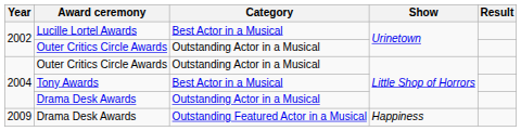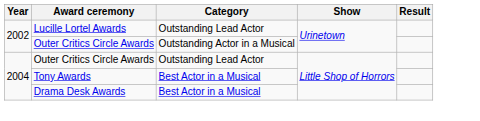Lucille Lortel Awards | Category: Best Actor in a Musical -> Outstanding Lead Actor
2004 / Outer Critics Circle Awards | Category: Outstanding Actor in a Musical -> Outstanding Lead Actor
2004 / Drama Desk Awards | Category: Outstanding Actor in a Musical -> Best Actor in a Musical
- row: 2009 | Drama Desk Awards | Outstanding Featured Actor in a Musical | Happiness
